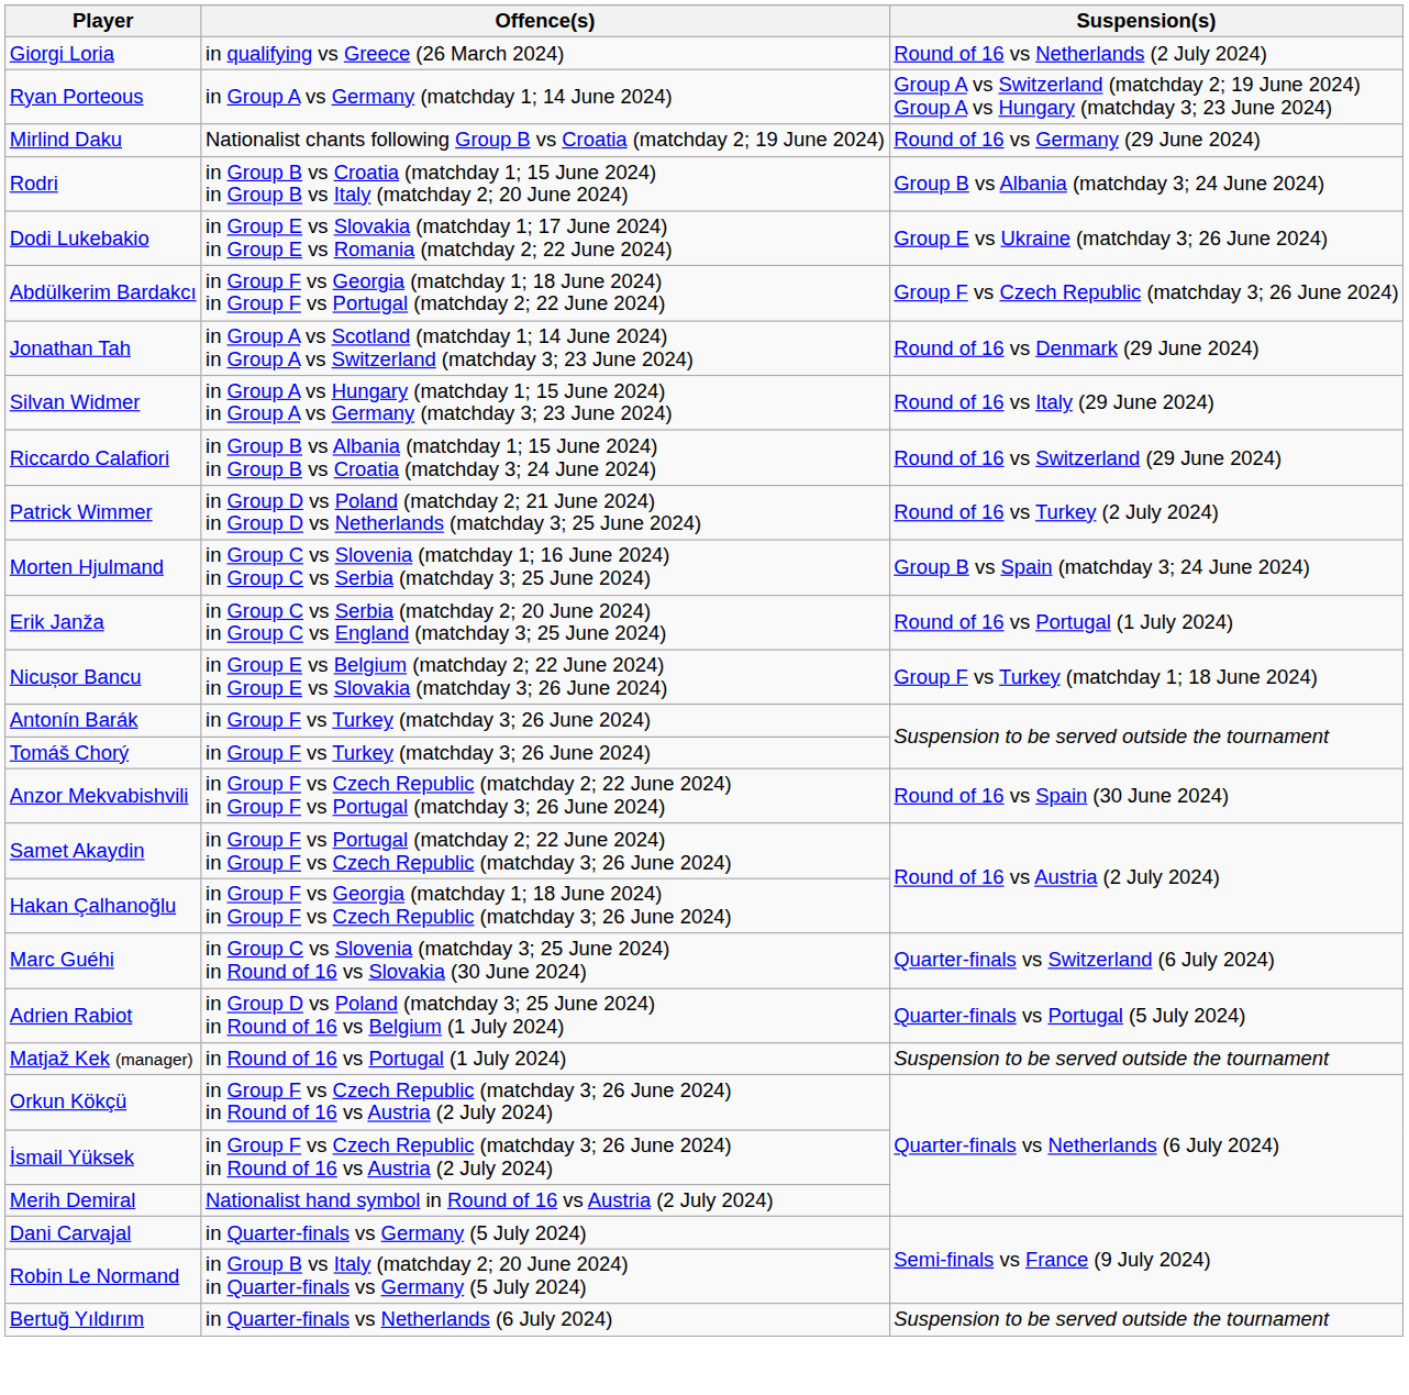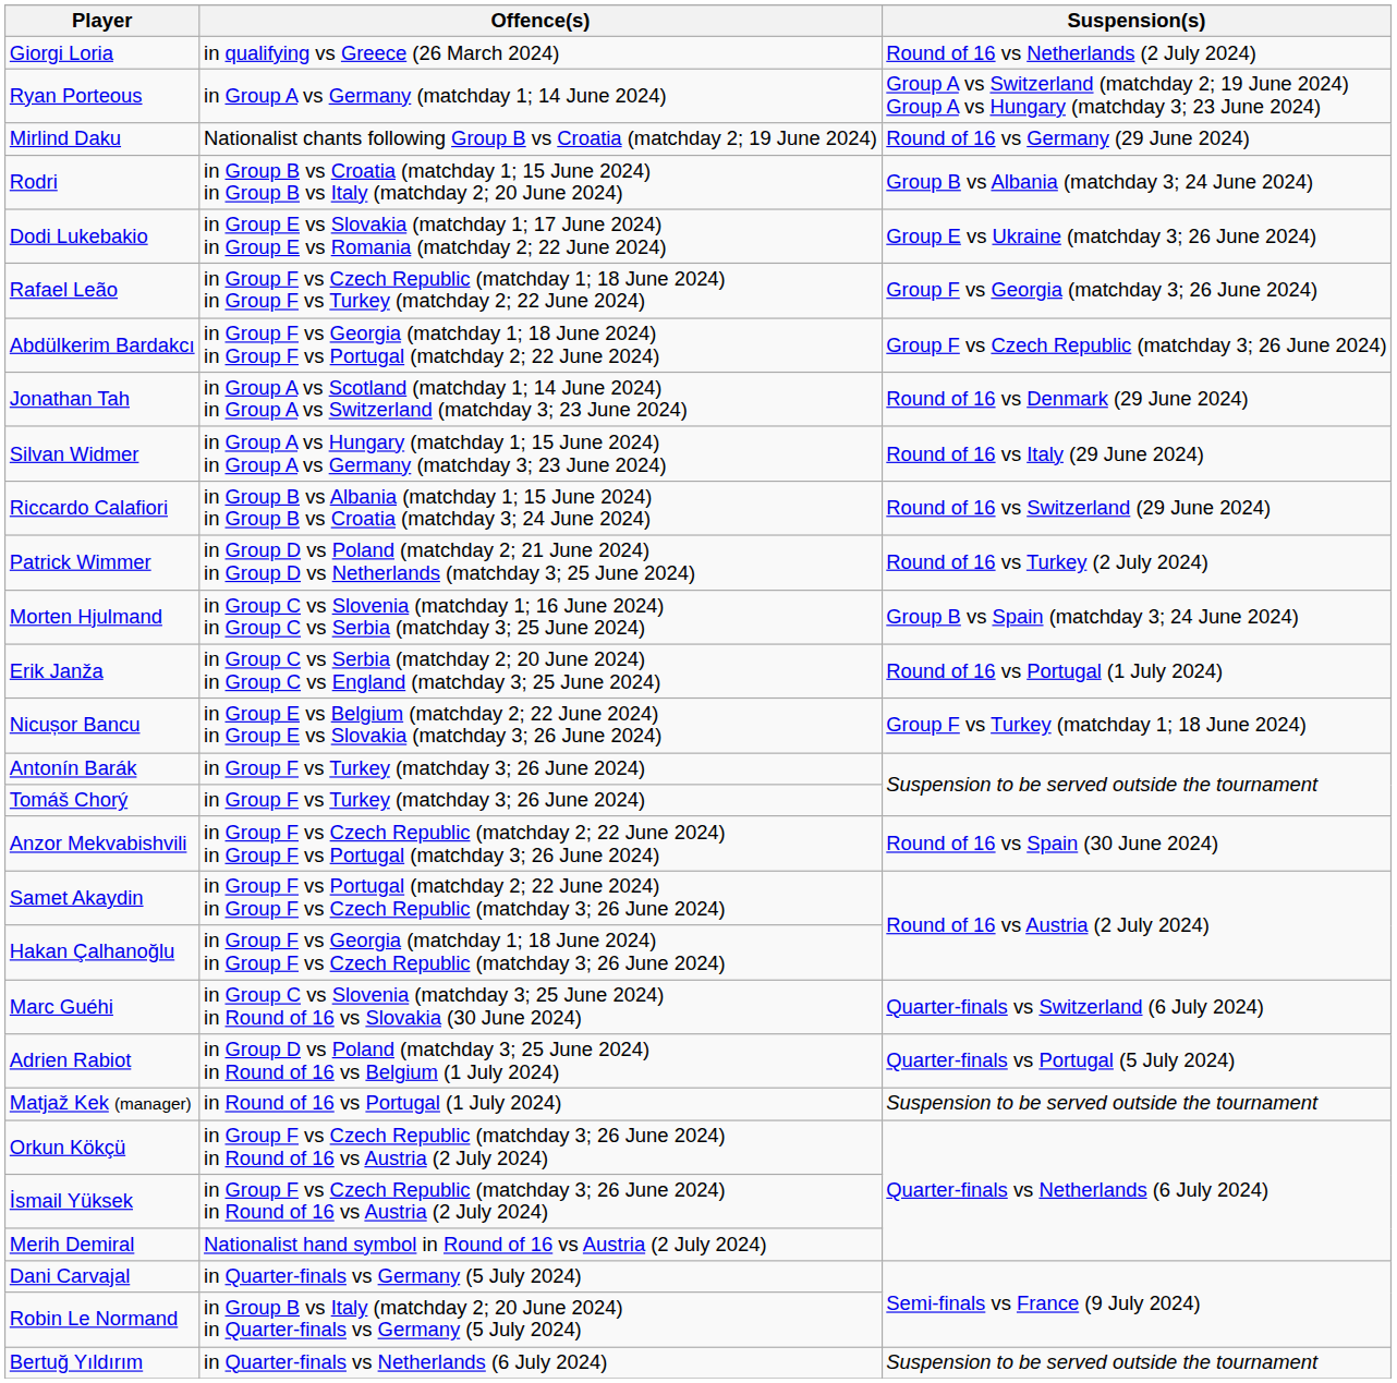+ row: Rafael Leão | in Group F vs Czech Republic (matchday 1; 18 June 2024) in Group F vs Turkey (matchday 2; 22 June 2024) | Group F vs Georgia (matchday 3; 26 June 2024)
